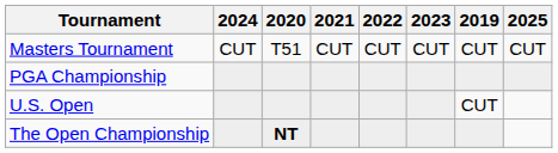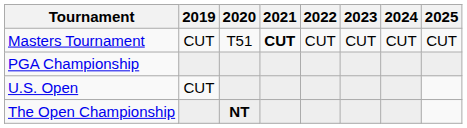columns swapped: 2019 <-> 2024
Masters Tournament | 2021: normal -> bold
